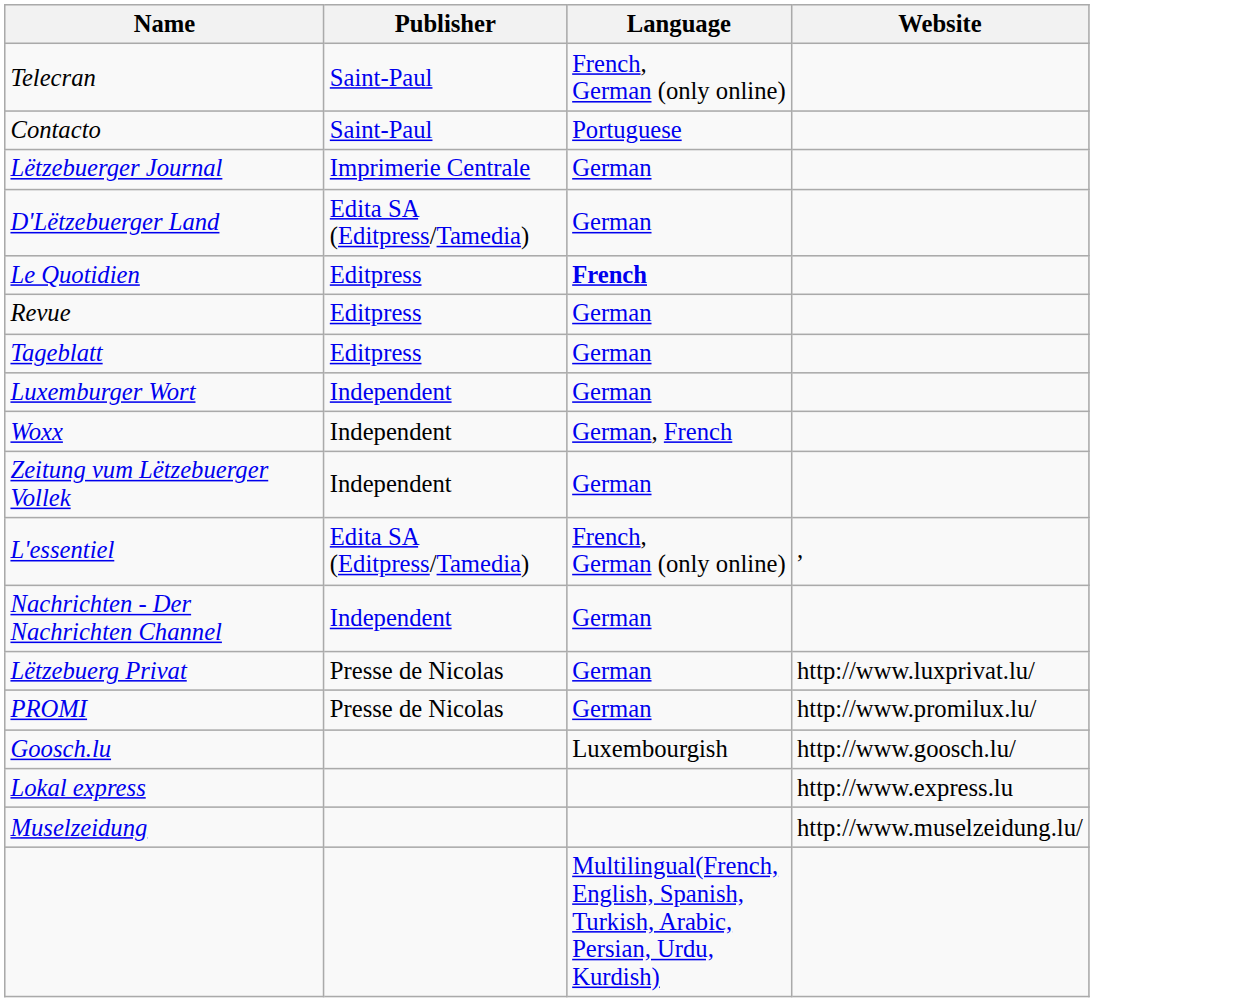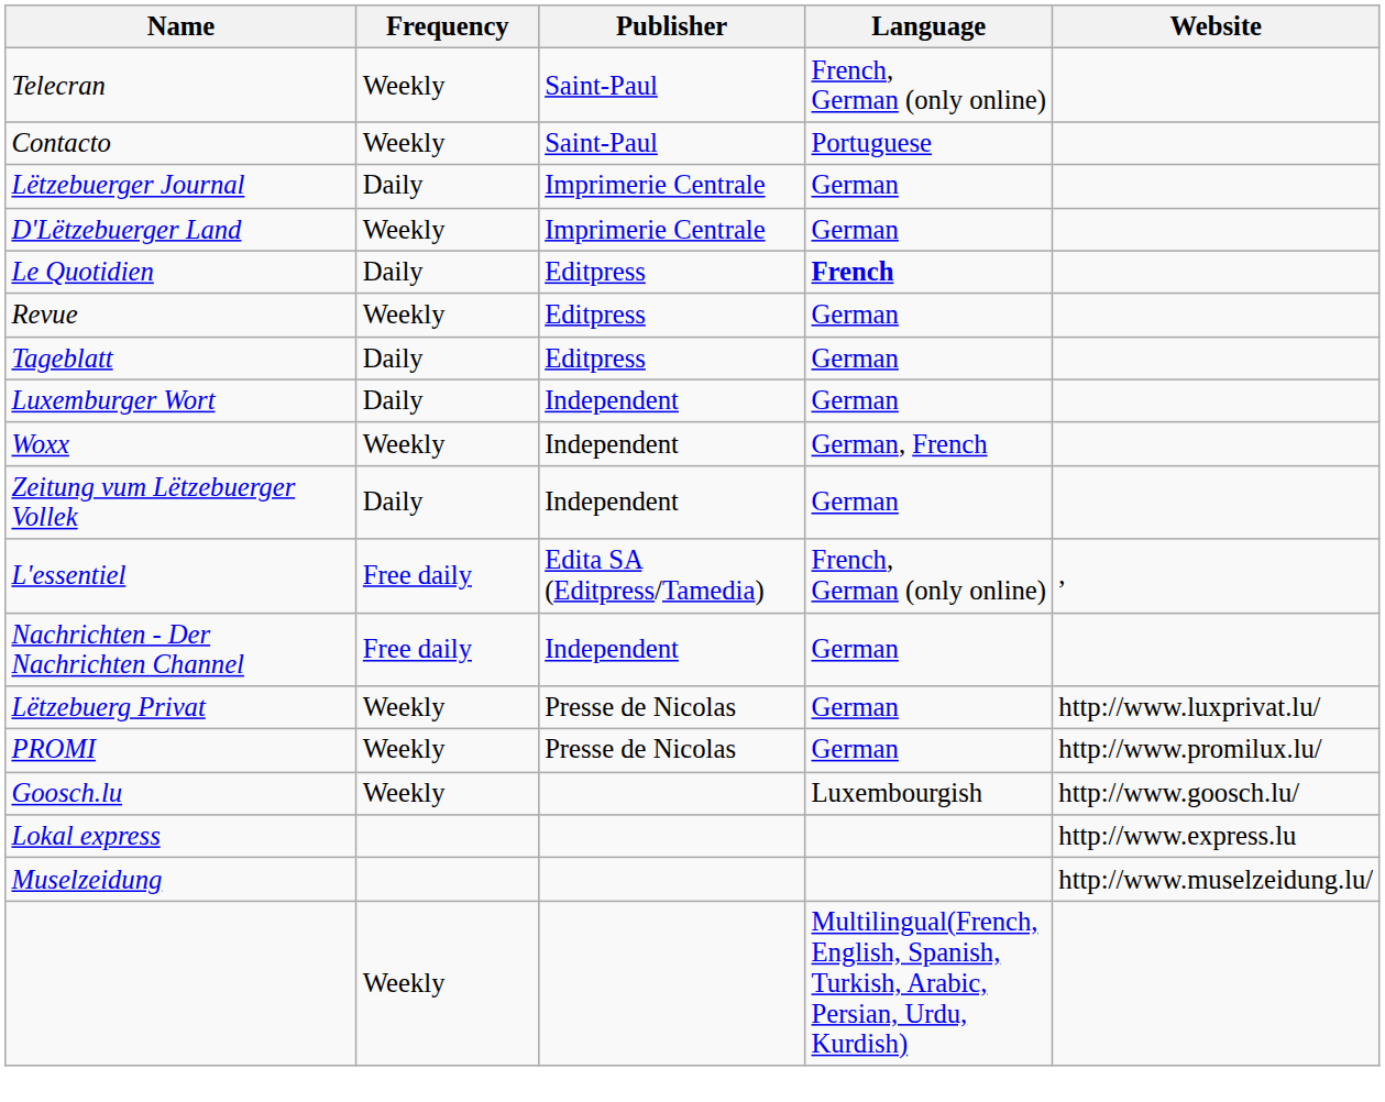+ column: Frequency | Weekly | Weekly | Daily | Weekly | Daily | Weekly | Daily | Daily | Weekly | Daily | Free daily | Free daily | Weekly | Weekly | Weekly | Weekly
D'Lëtzebuerger Land | Publisher: Edita SA (Editpress/Tamedia) -> Imprimerie Centrale
